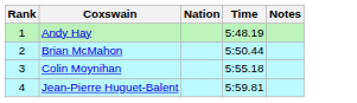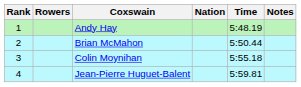+ column: Rowers
